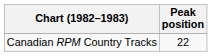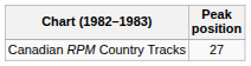Canadian RPM Country Tracks | Peak position: 22 -> 27
